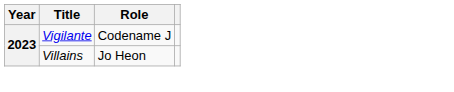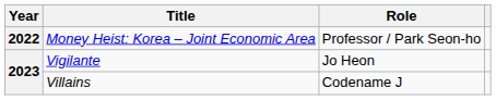+ row: 2022 | Money Heist: Korea – Joint Economic Area | Professor / Park Seon-ho
Vigilante | Role: Codename J -> Jo Heon
Villains | Role: Jo Heon -> Codename J
